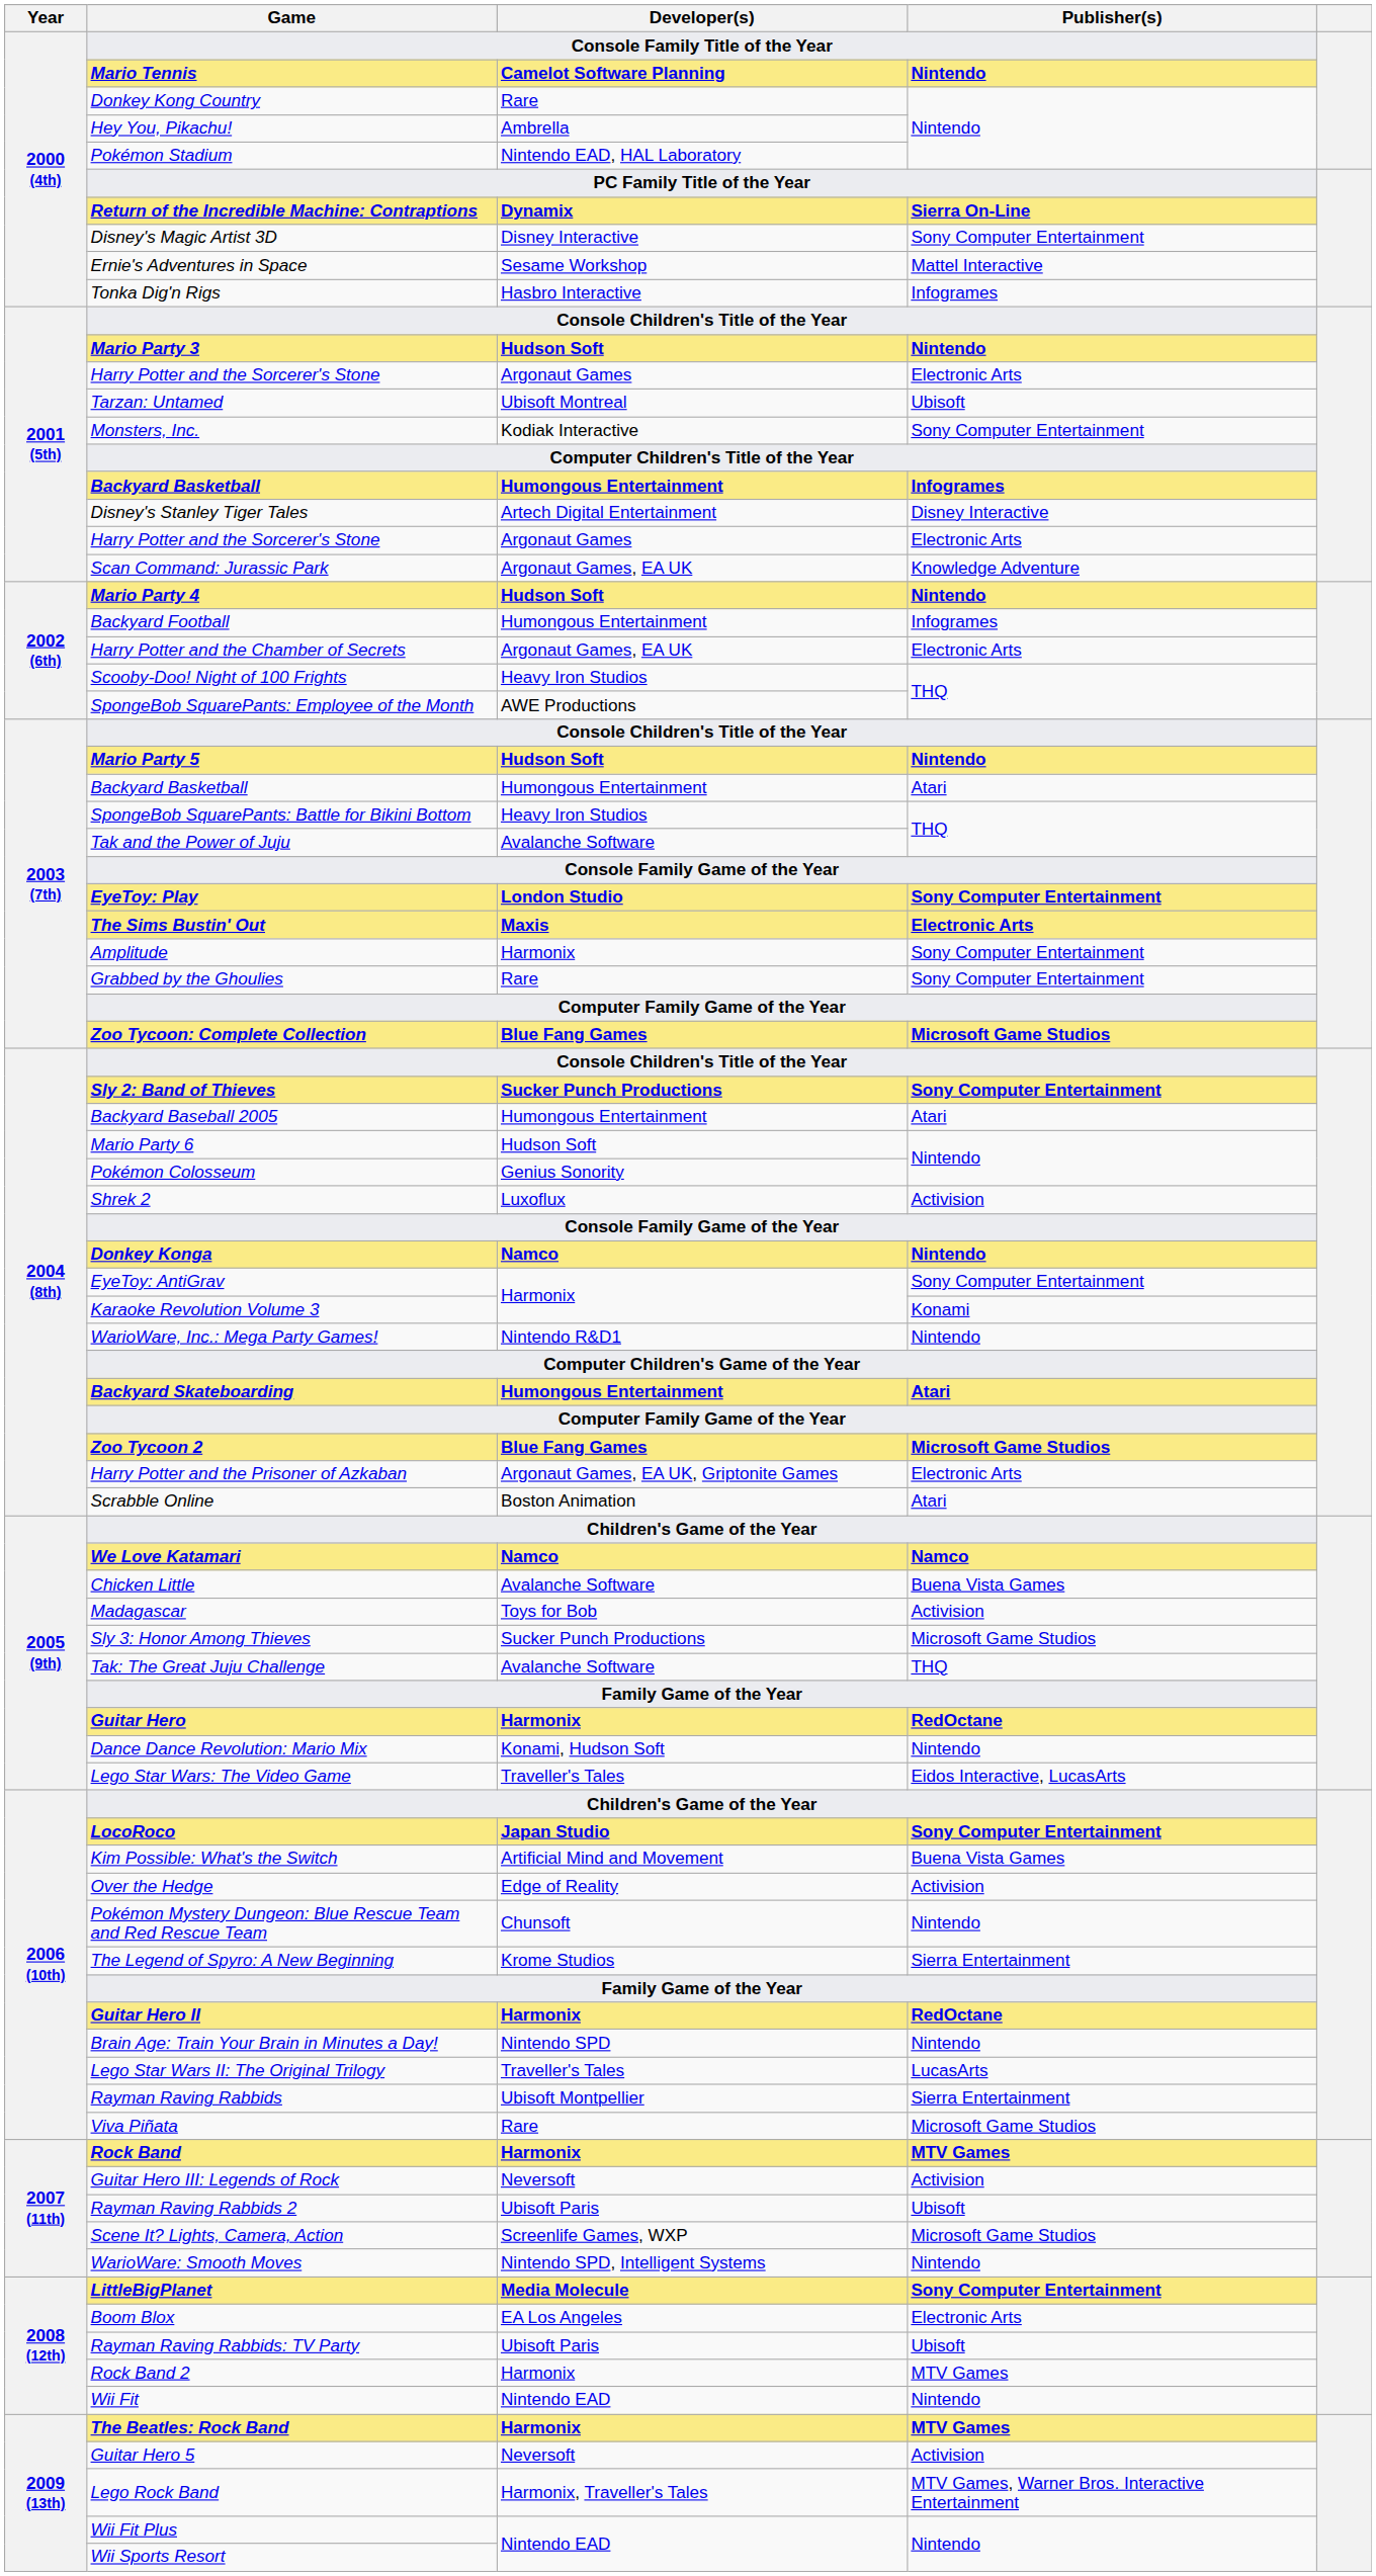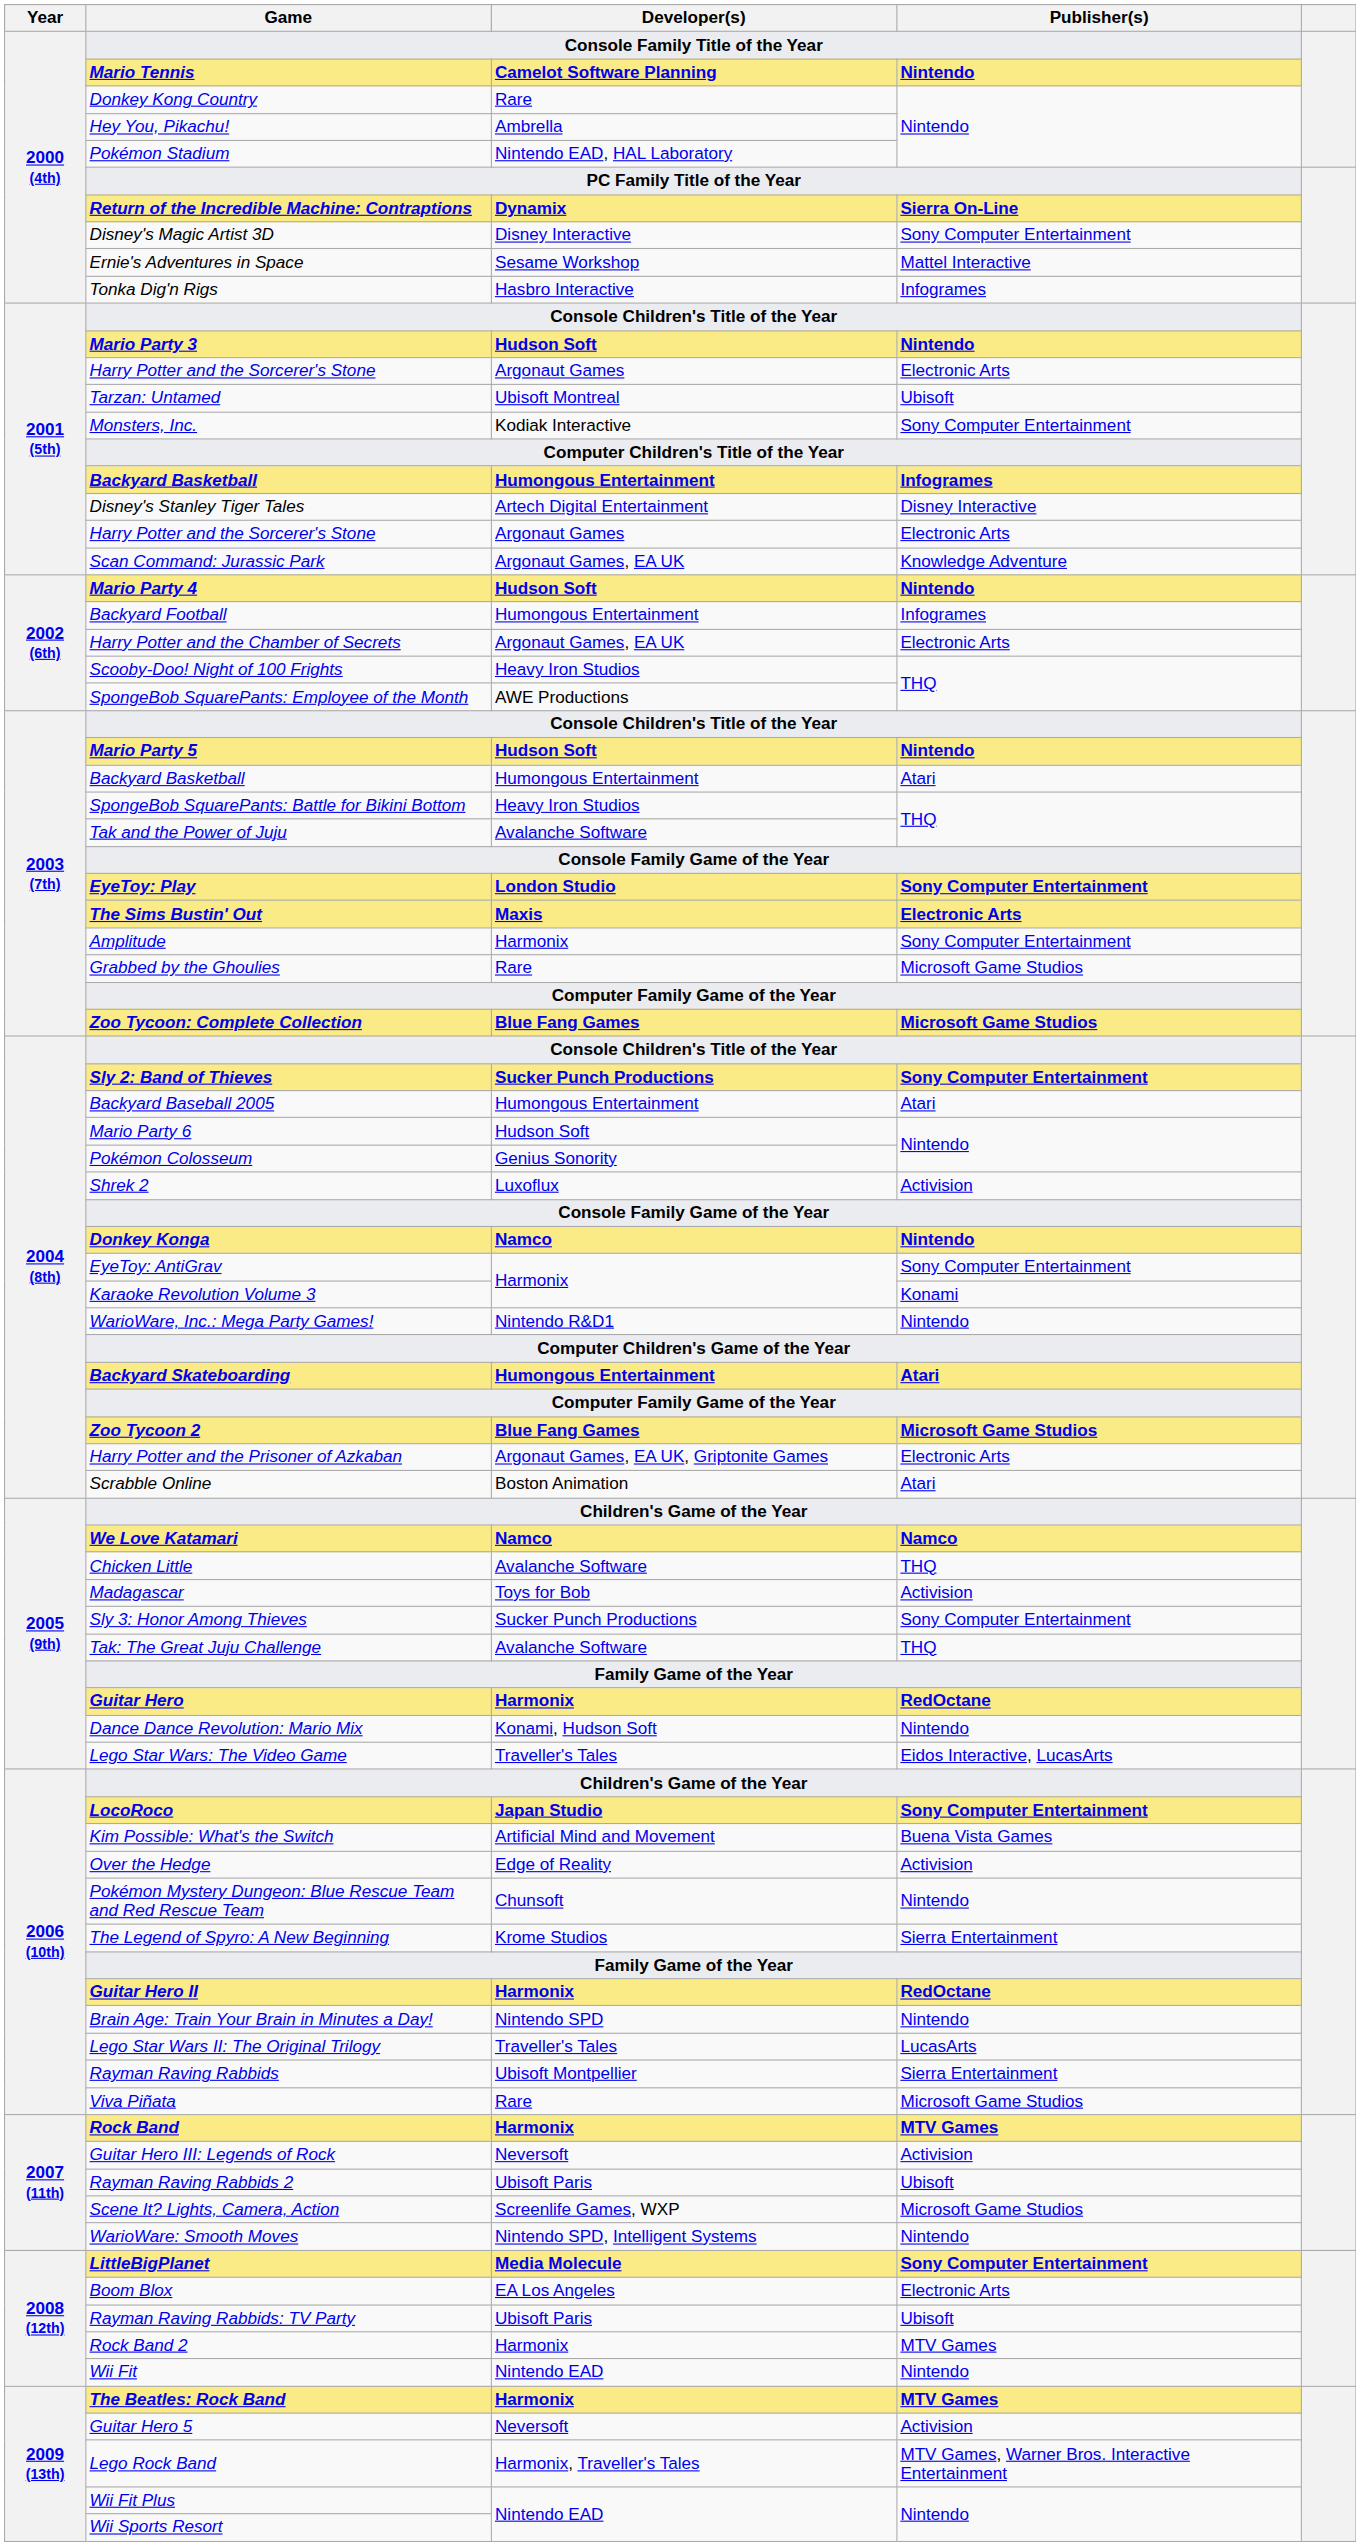Grabbed by the Ghoulies | Publisher(s): Sony Computer Entertainment -> Microsoft Game Studios
Chicken Little | Publisher(s): Buena Vista Games -> THQ
Sly 3: Honor Among Thieves | Publisher(s): Microsoft Game Studios -> Sony Computer Entertainment
